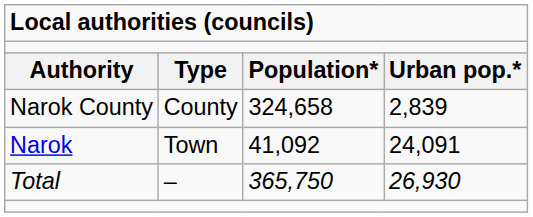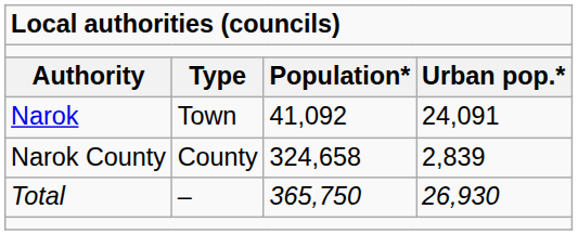rows swapped: Narok <-> Narok County
